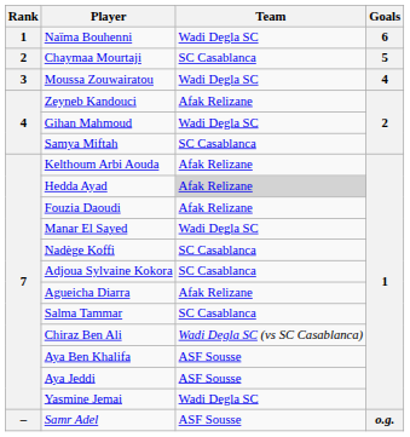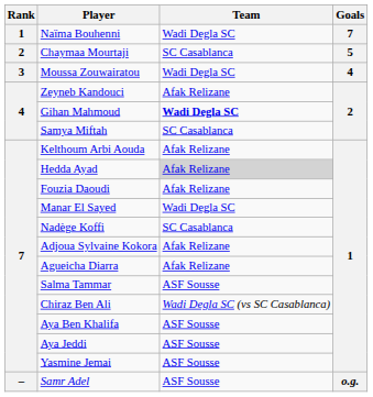Naïma Bouhenni | Goals: 6 -> 7
Gihan Mahmoud | Team: normal -> bold
Adjoua Sylvaine Kokora | Team: SC Casablanca -> Afak Relizane
Salma Tammar | Team: SC Casablanca -> ASF Sousse
Yasmine Jemai | Team: Wadi Degla SC -> ASF Sousse
